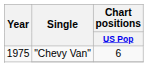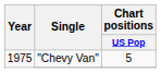"Chevy Van" | Chart positions / US Pop: 6 -> 5
